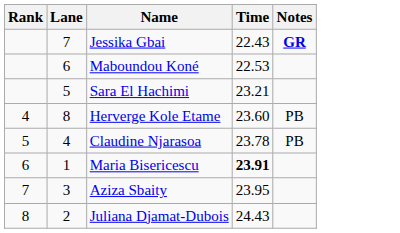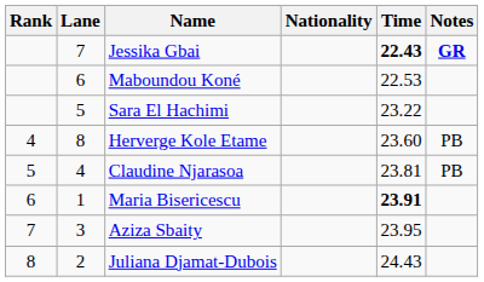+ column: Nationality
Jessika Gbai | Time: normal -> bold
Sara El Hachimi | Time: 23.21 -> 23.22
Claudine Njarasoa | Time: 23.78 -> 23.81
